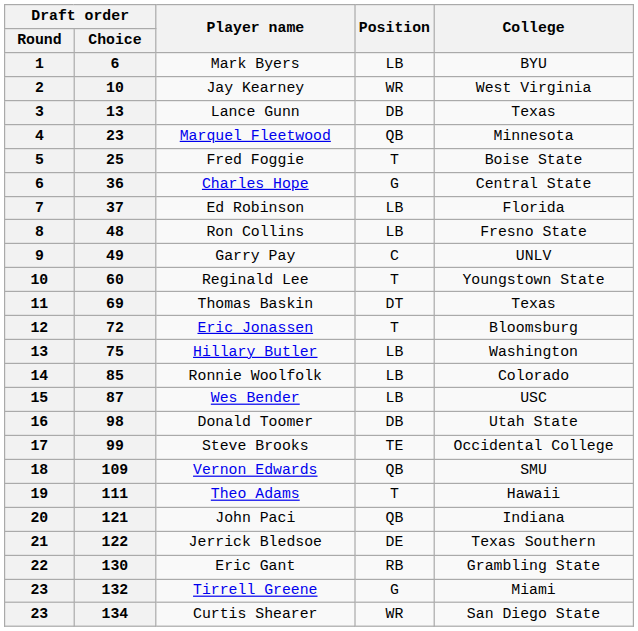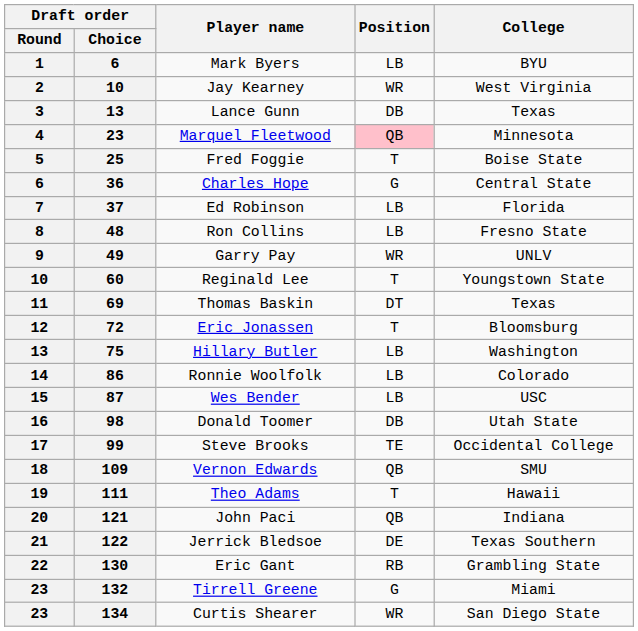Marquel Fleetwood | Position: no background -> pink background
Garry Pay | Position: C -> WR
Ronnie Woolfolk | Draft order / Choice: 85 -> 86
